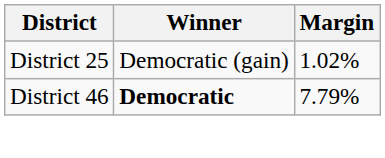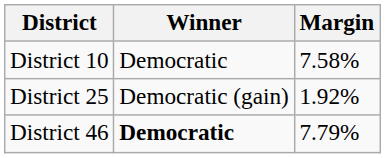+ row: District 10 | Democratic | 7.58%
District 25 | Margin: 1.02% -> 1.92%
